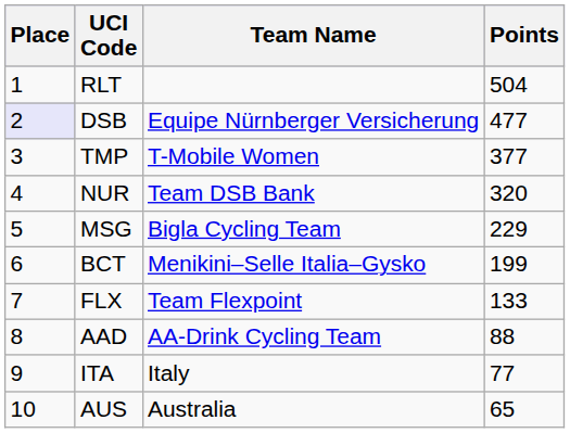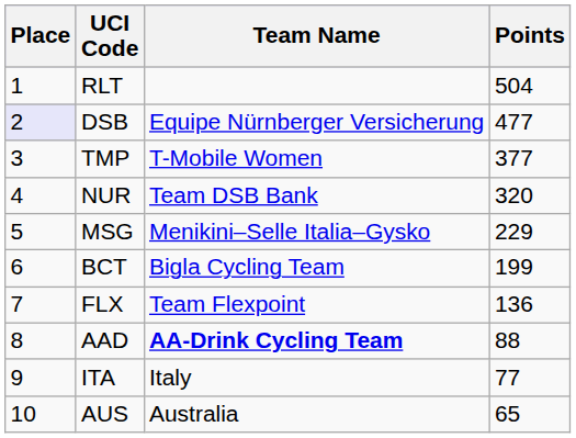MSG | Team Name: Bigla Cycling Team -> Menikini–Selle Italia–Gysko
BCT | Team Name: Menikini–Selle Italia–Gysko -> Bigla Cycling Team
FLX | Points: 133 -> 136
AAD | Team Name: normal -> bold
